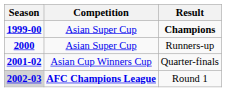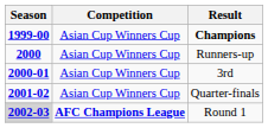Champions | Competition: Asian Super Cup -> Asian Cup Winners Cup
Runners-up | Competition: Asian Super Cup -> Asian Cup Winners Cup
+ row: 2000-01 | Asian Cup Winners Cup | 3rd
